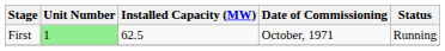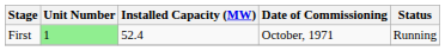First | Installed Capacity (MW): 62.5 -> 52.4
